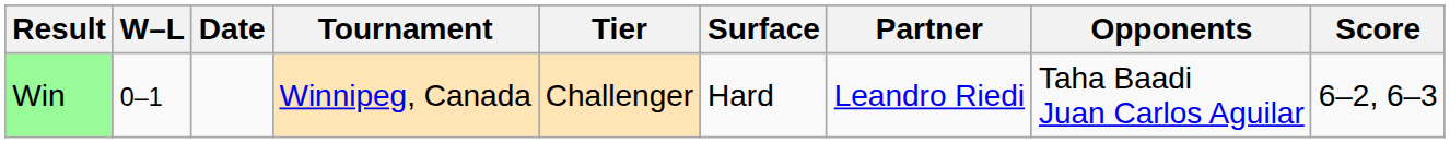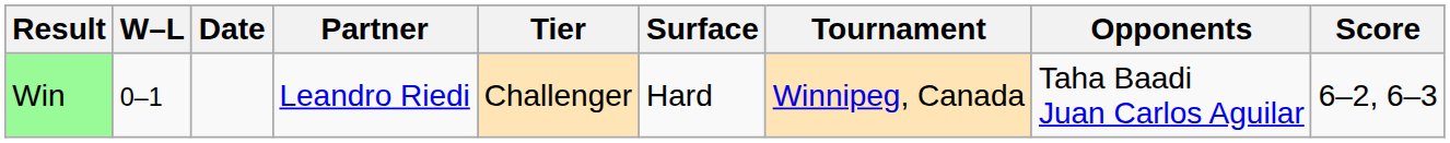columns swapped: Tournament <-> Partner
